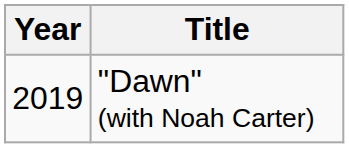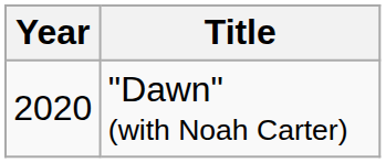"Dawn" (with Noah Carter) | Year: 2019 -> 2020
